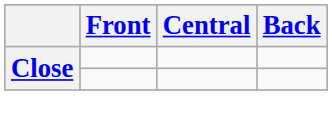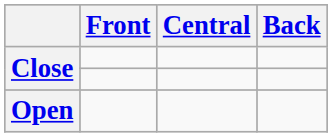+ row: Open
